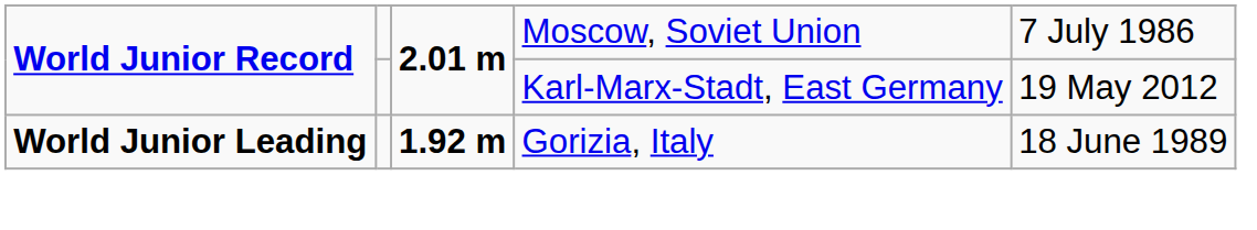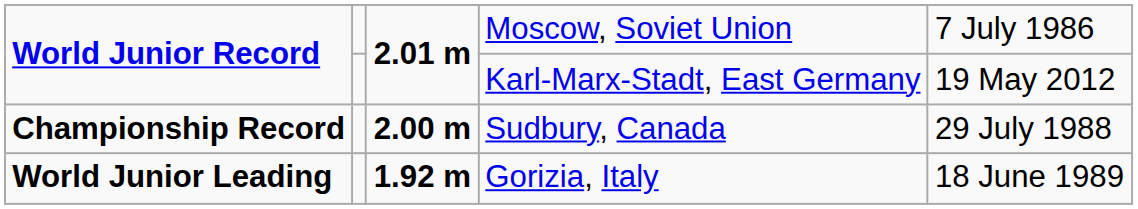+ row: Championship Record | 2.00 m | Sudbury, Canada | 29 July 1988
